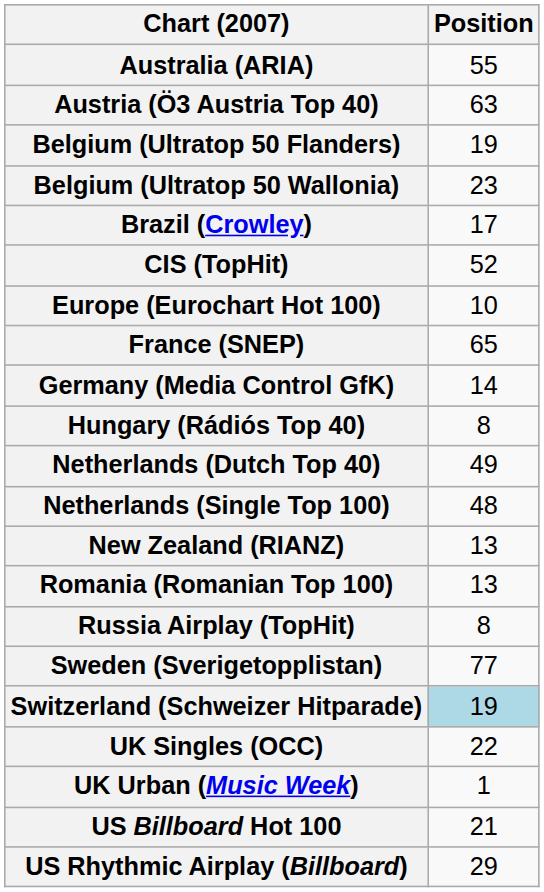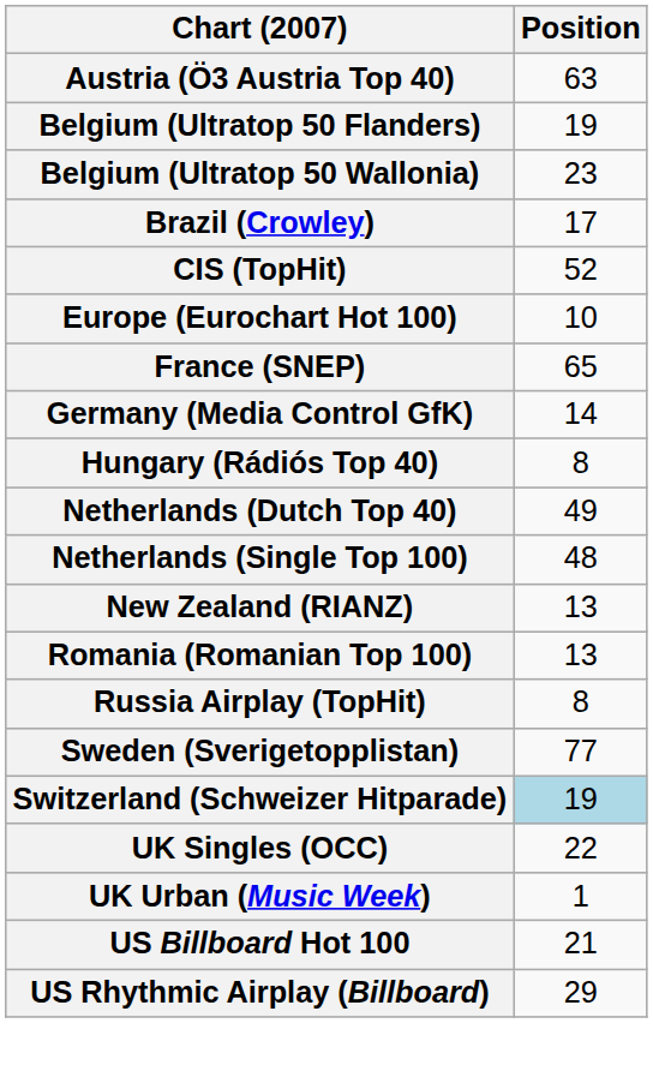- row: Australia (ARIA) | 55
